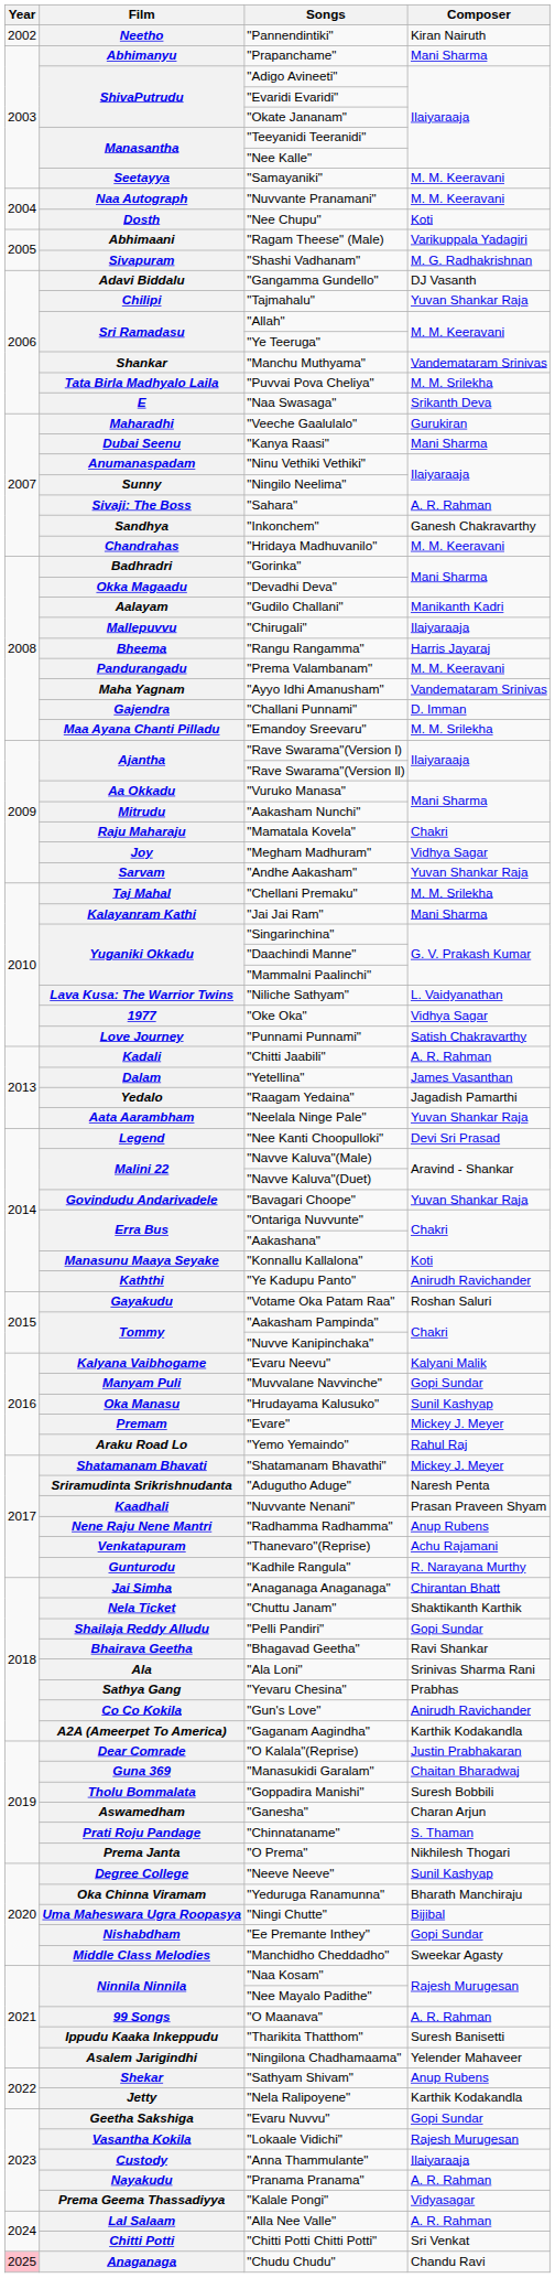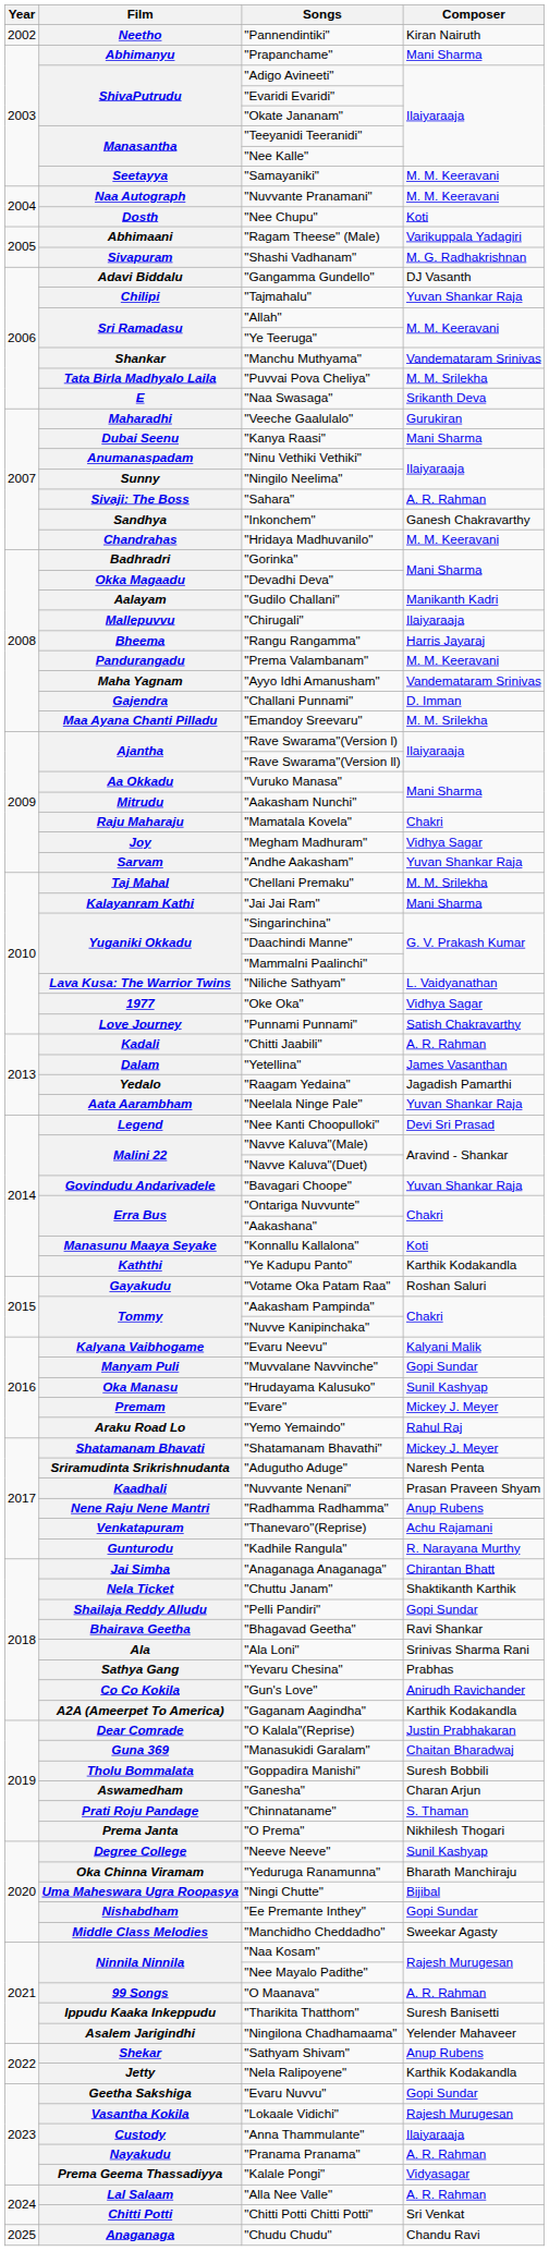Kaththi | Composer: Anirudh Ravichander -> Karthik Kodakandla
Anaganaga | Year: pink background -> no background
